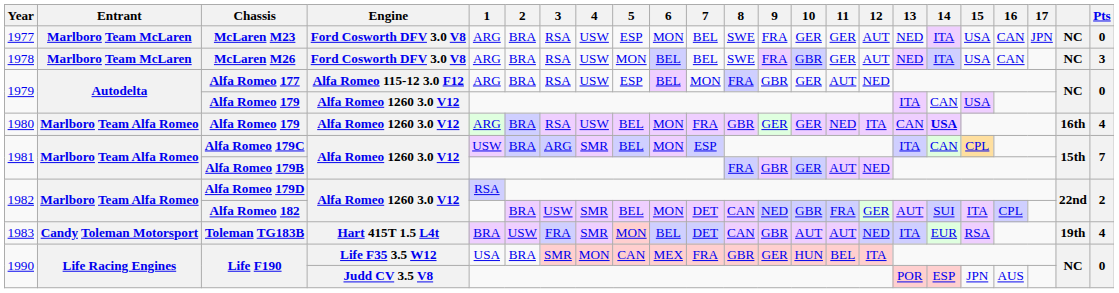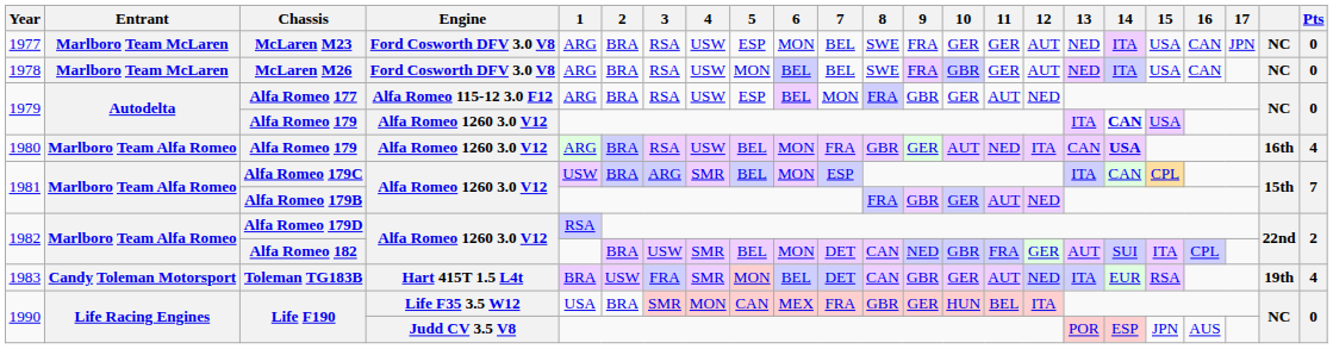McLaren M26 | Pts: 3 -> 0
1979 / Alfa Romeo 179 | 14: normal -> bold
1980 / Alfa Romeo 179 | 10: GER -> AUT
Toleman TG183B | 10: AUT -> GER
